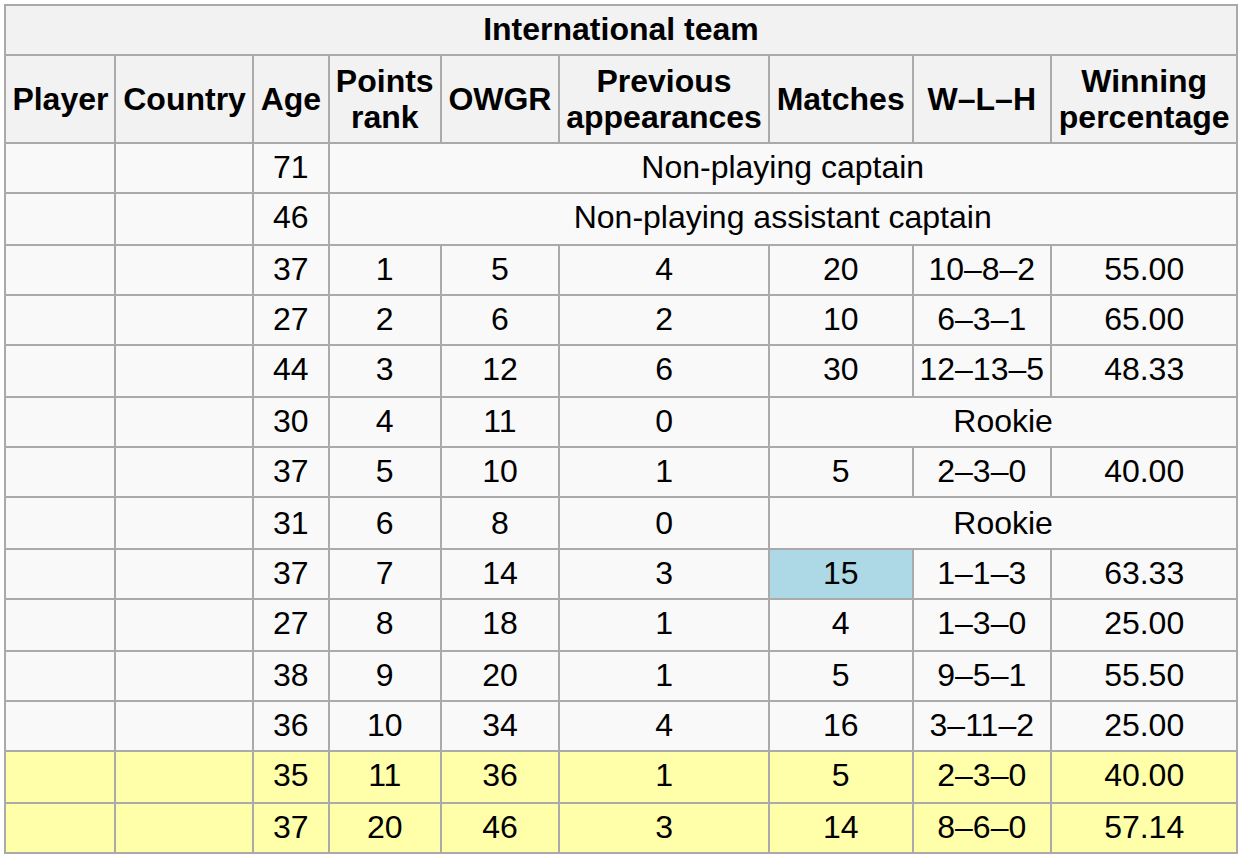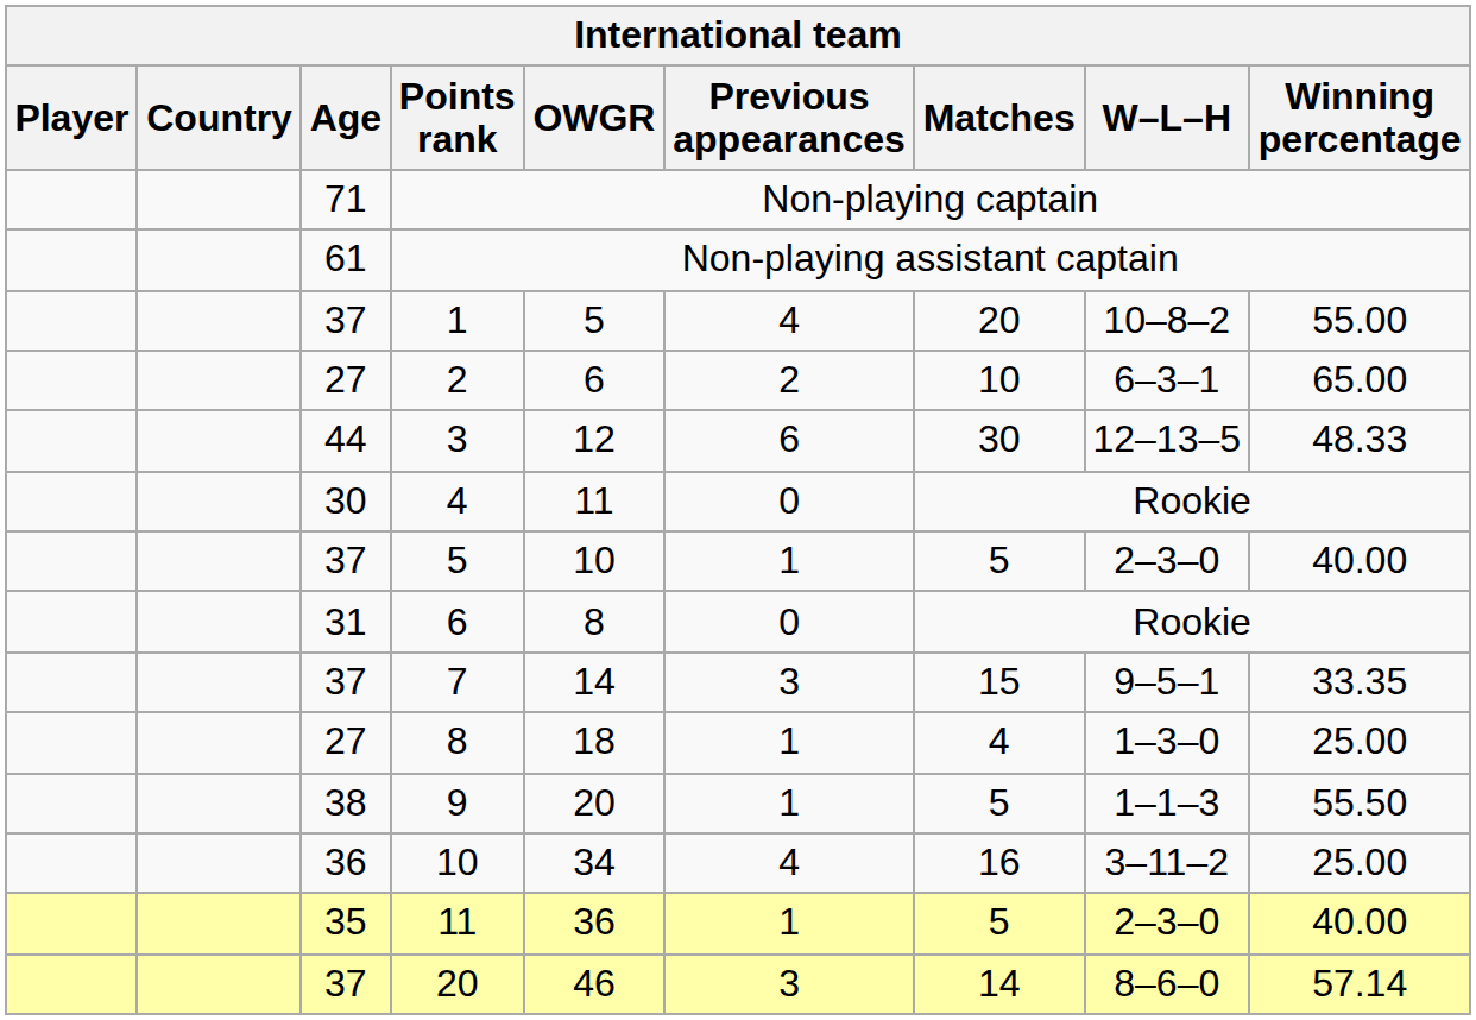Non-playing assistant captain | Age: 46 -> 61
7 | Matches: lightblue background -> no background
7 | W–L–H: 1–1–3 -> 9–5–1
7 | Winning percentage: 63.33 -> 33.35
9 | W–L–H: 9–5–1 -> 1–1–3
